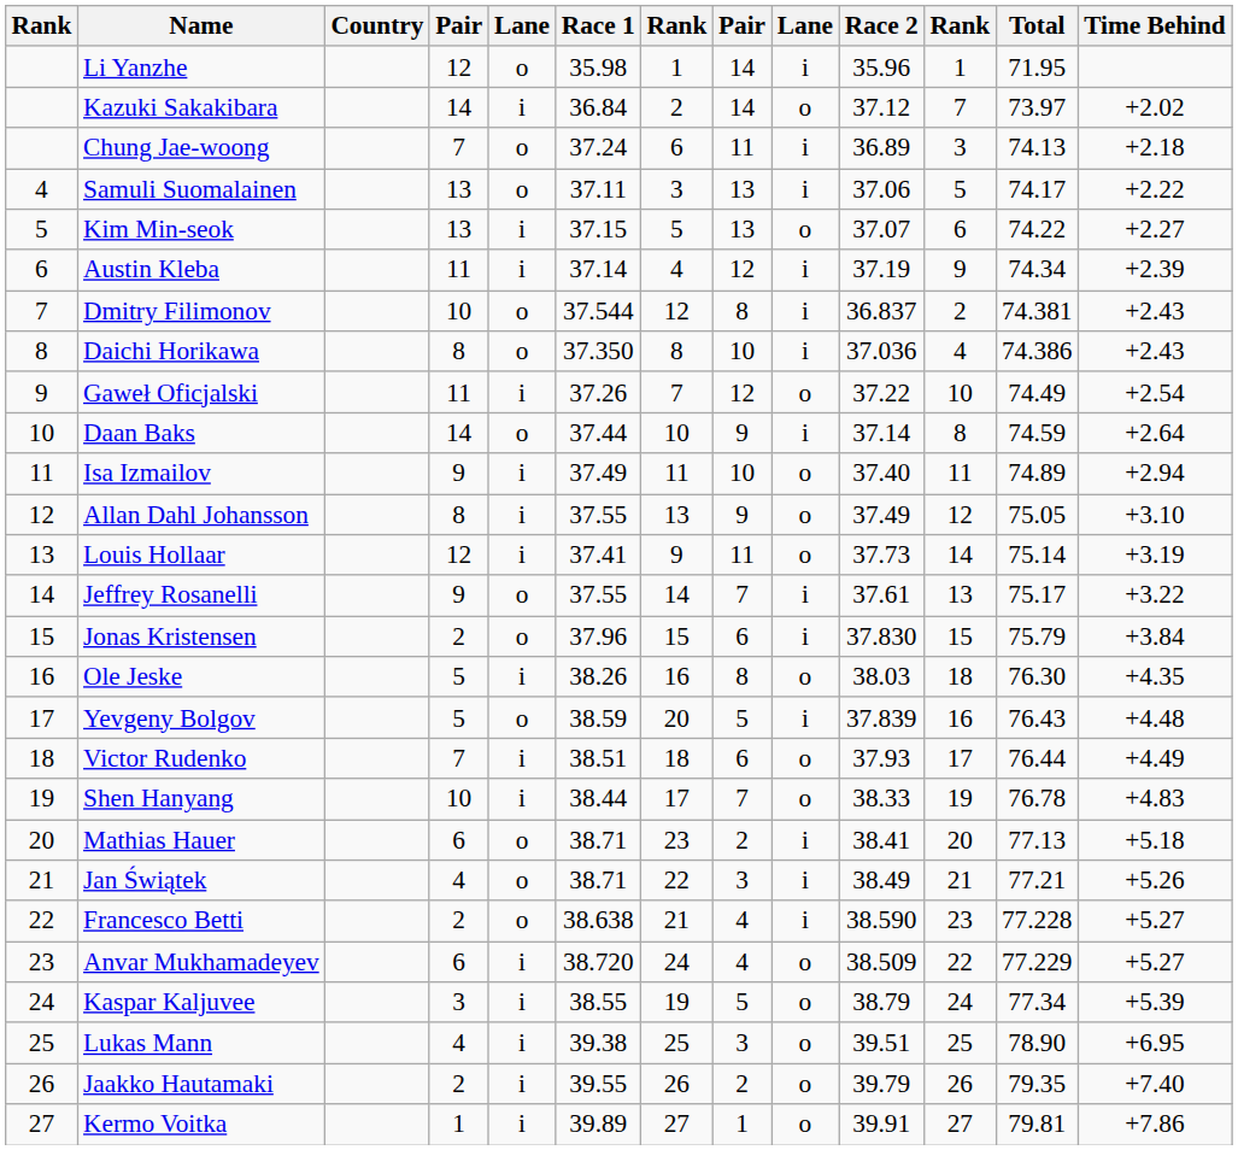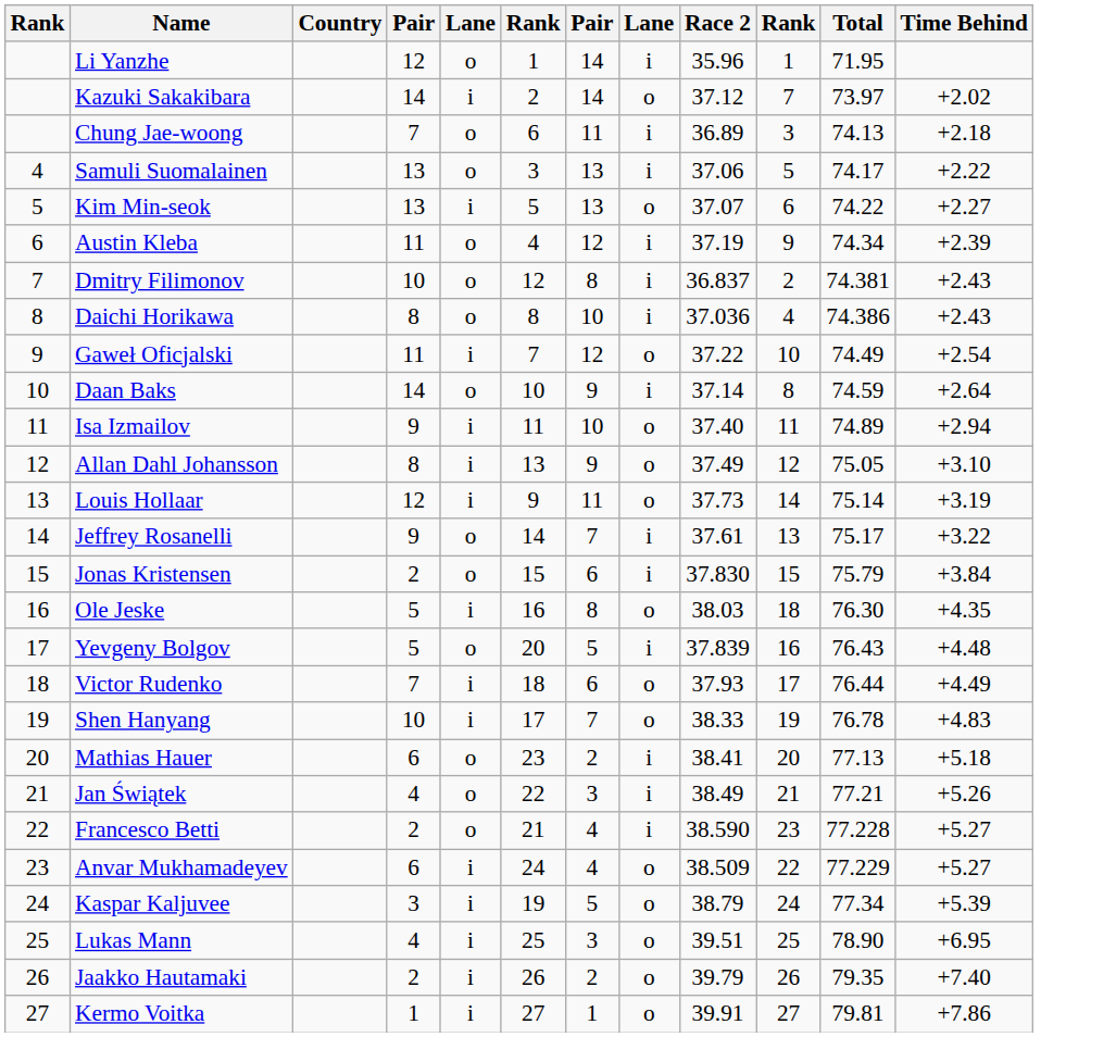- column: Race 1 | 35.98 | 36.84 | 37.24 | 37.11 | 37.15 | 37.14 | 37.544 | 37.350 | 37.26 | 37.44 | 37.49 | 37.55 | 37.41 | 37.55 | 37.96 | 38.26 | 38.59 | 38.51 | 38.44 | 38.71 | 38.71 | 38.638 | 38.720 | 38.55 | 39.38 | 39.55 | 39.89
Austin Kleba | column 5: i -> o
